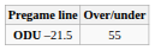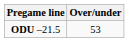ODU –21.5 | Over/under: 55 -> 53
